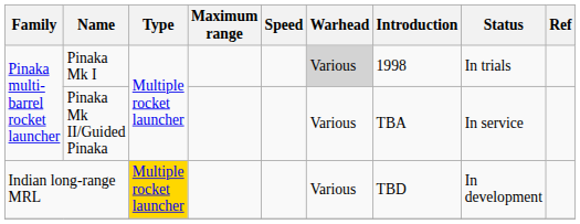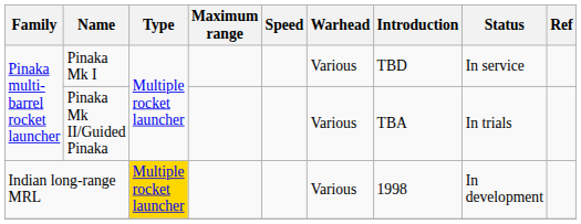Pinaka Mk I | Warhead: lightgrey background -> no background
Pinaka Mk I | Introduction: 1998 -> TBD
Pinaka Mk I | Status: In trials -> In service
Pinaka Mk II/Guided Pinaka | Status: In service -> In trials
Indian long-range MRL | Introduction: TBD -> 1998
